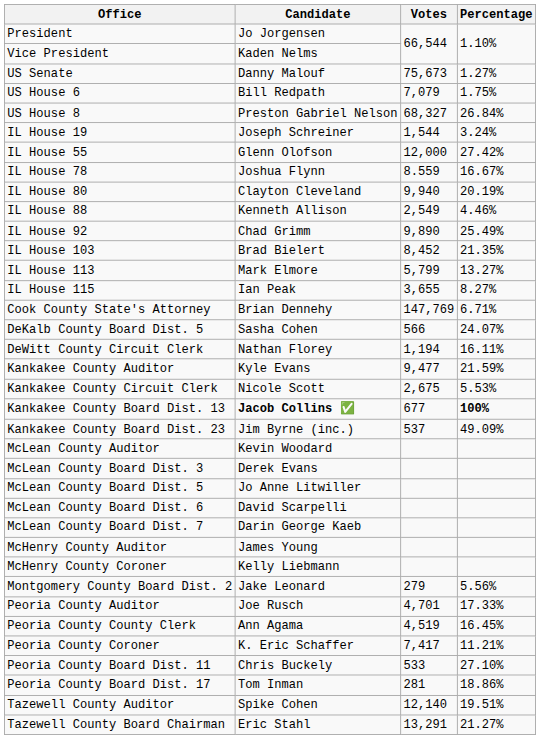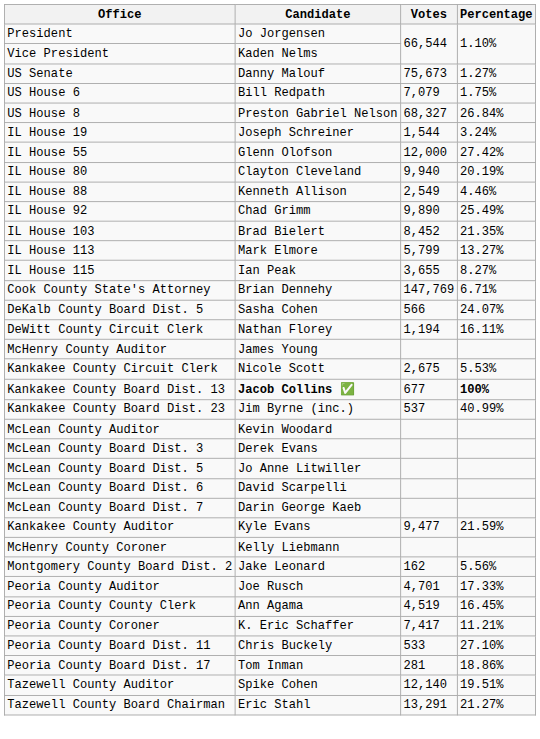- row: IL House 78 | Joshua Flynn | 8.559 | 16.67%
rows swapped: Kankakee County Auditor <-> McHenry County Auditor
Kankakee County Board Dist. 23 | Percentage: 49.09% -> 40.99%
Montgomery County Board Dist. 2 | Votes: 279 -> 162
